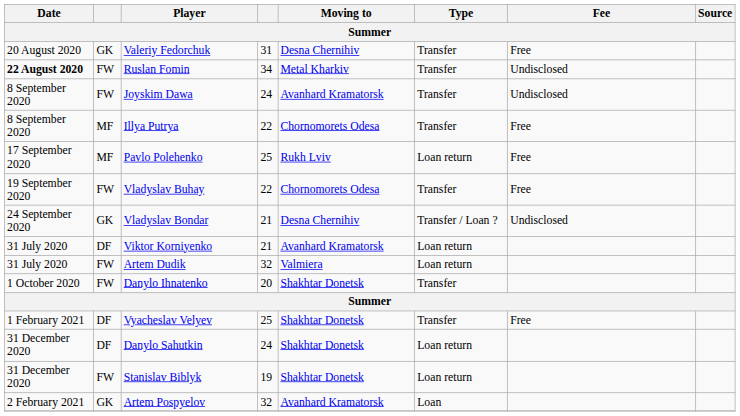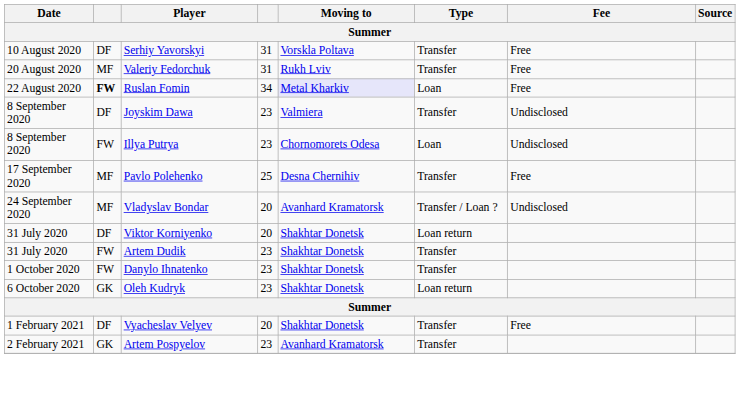+ row: 10 August 2020 | DF | Serhiy Yavorskyi | 31 | Vorskla Poltava | Transfer | Free
Valeriy Fedorchuk | column 2: GK -> MF
Valeriy Fedorchuk | Moving to: Desna Chernihiv -> Rukh Lviv
Ruslan Fomin | Date: bold -> normal
Ruslan Fomin | column 2: normal -> bold
Ruslan Fomin | Moving to: no background -> lavender background
Ruslan Fomin | Type: Transfer -> Loan
Ruslan Fomin | Fee: Undisclosed -> Free
Joyskim Dawa | column 2: FW -> DF
Joyskim Dawa | column 4: 24 -> 23
Joyskim Dawa | Moving to: Avanhard Kramatorsk -> Valmiera
Illya Putrya | column 2: MF -> FW
Illya Putrya | column 4: 22 -> 23
Illya Putrya | Type: Transfer -> Loan
Illya Putrya | Fee: Free -> Undisclosed
Pavlo Polehenko | Moving to: Rukh Lviv -> Desna Chernihiv
Pavlo Polehenko | Type: Loan return -> Transfer
- row: 19 September 2020 | FW | Vladyslav Buhay | 22 | Chornomorets Odesa | Transfer | Free
Vladyslav Bondar | column 2: GK -> MF
Vladyslav Bondar | column 4: 21 -> 20
Vladyslav Bondar | Moving to: Desna Chernihiv -> Avanhard Kramatorsk
Viktor Korniyenko | column 4: 21 -> 20
Viktor Korniyenko | Moving to: Avanhard Kramatorsk -> Shakhtar Donetsk
Artem Dudik | column 4: 32 -> 23
Artem Dudik | Moving to: Valmiera -> Shakhtar Donetsk
Artem Dudik | Type: Loan return -> Transfer
Danylo Ihnatenko | column 4: 20 -> 23
+ row: 6 October 2020 | GK | Oleh Kudryk | 23 | Shakhtar Donetsk | Loan return
Vyacheslav Velyev | column 4: 25 -> 20
- row: 31 December 2020 | DF | Danylo Sahutkin | 24 | Shakhtar Donetsk | Loan return
- row: 31 December 2020 | FW | Stanislav Biblyk | 19 | Shakhtar Donetsk | Loan return
Artem Pospyelov | column 4: 32 -> 23
Artem Pospyelov | Type: Loan -> Transfer
